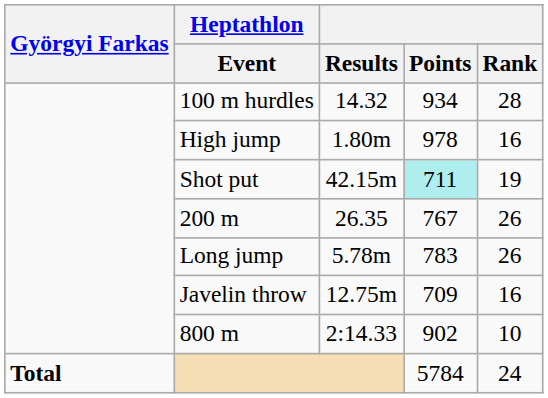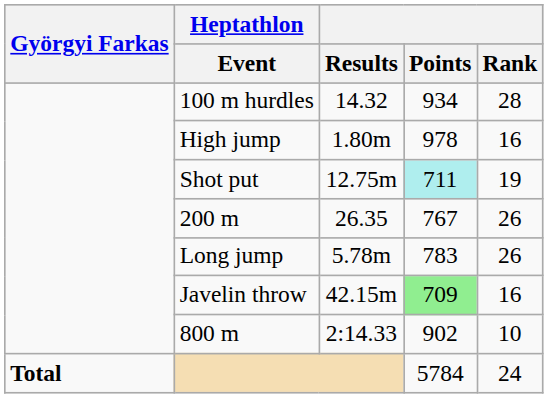Shot put | Results: 42.15m -> 12.75m
Javelin throw | Results: 12.75m -> 42.15m
Javelin throw | Points: no background -> lightgreen background
